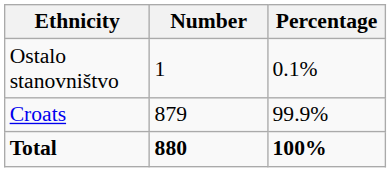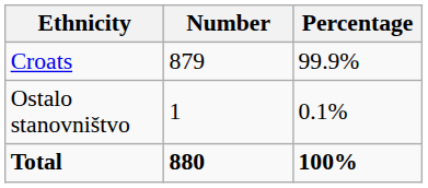rows swapped: Croats <-> Ostalo stanovništvo
